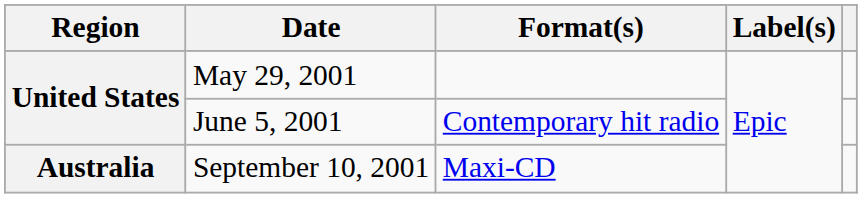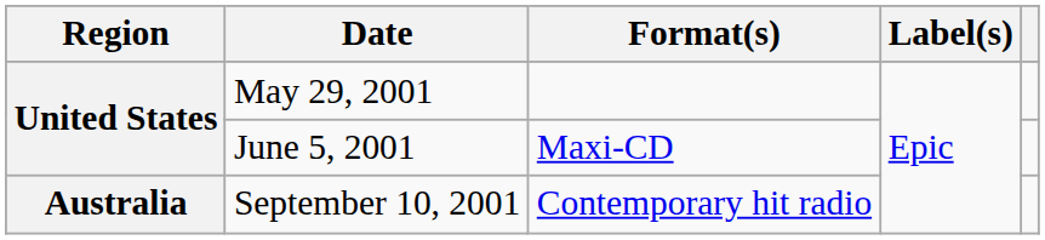June 5, 2001 | Format(s): Contemporary hit radio -> Maxi-CD
September 10, 2001 | Format(s): Maxi-CD -> Contemporary hit radio
